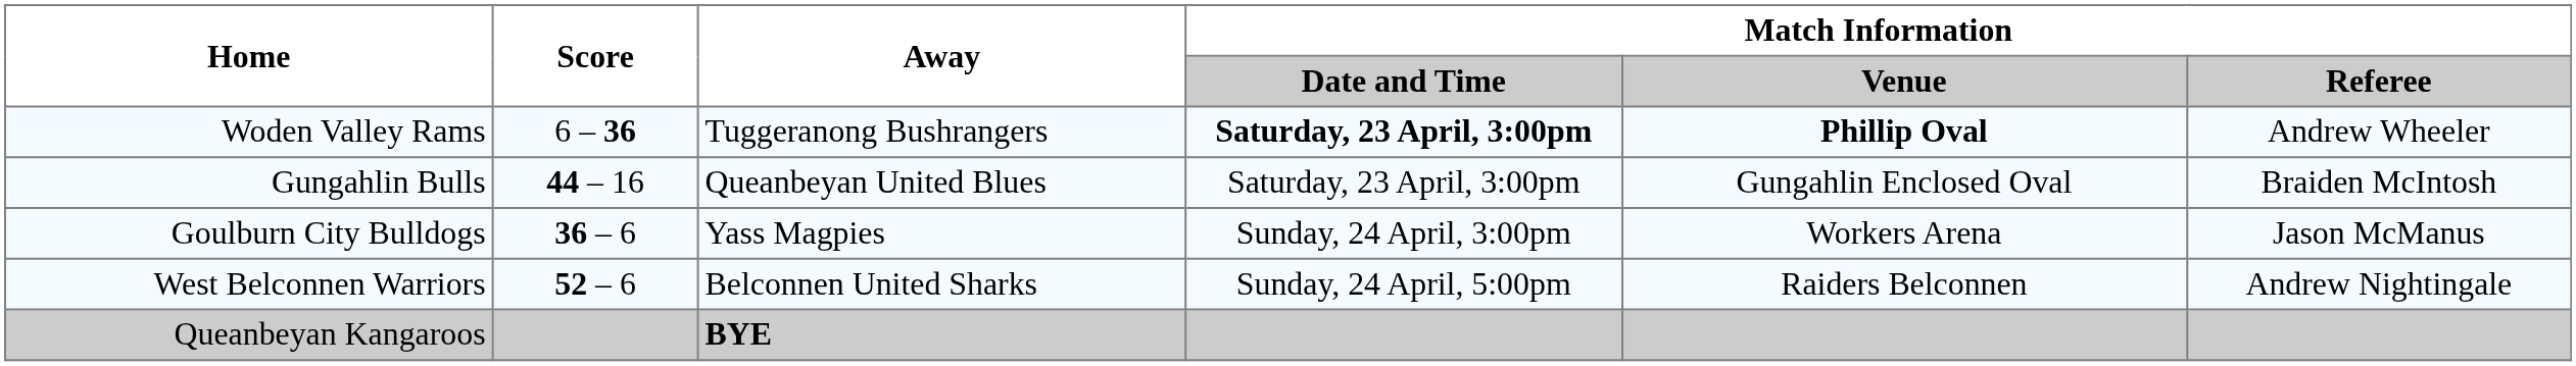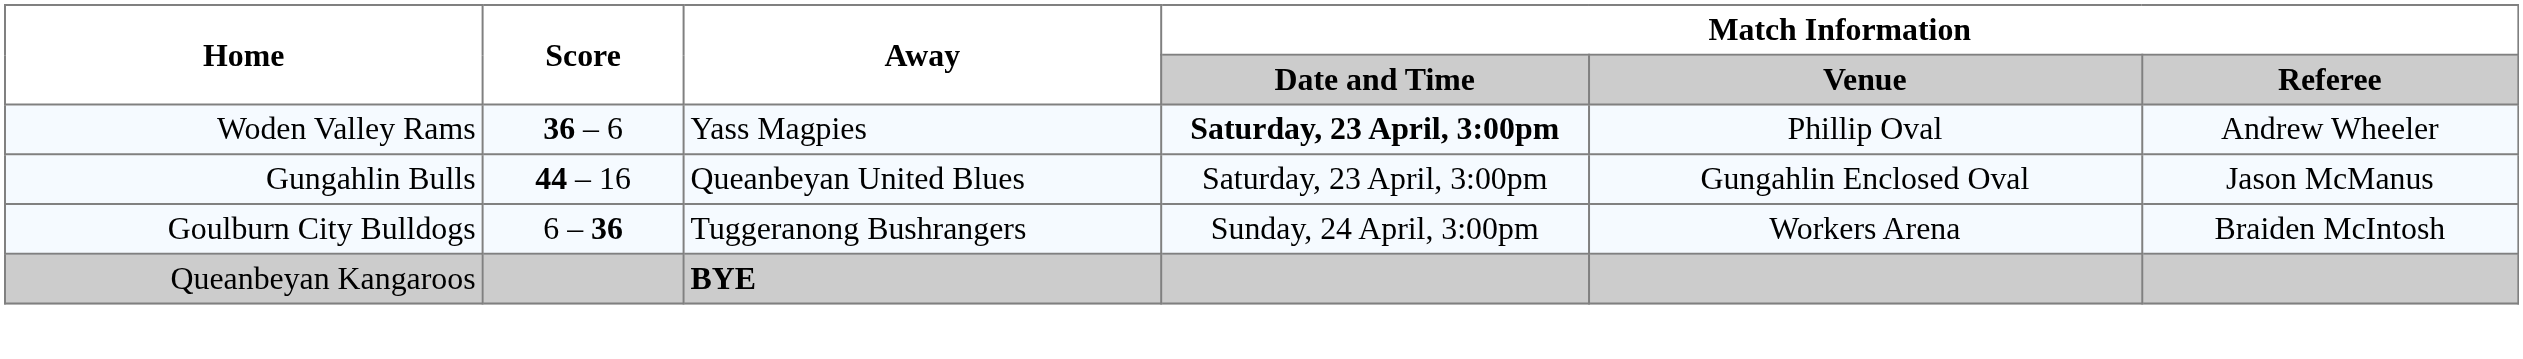Woden Valley Rams | Score: 6 – 36 -> 36 – 6
Woden Valley Rams | Away: Tuggeranong Bushrangers -> Yass Magpies
Woden Valley Rams | Match Information / Venue: bold -> normal
Gungahlin Bulls | Match Information / Referee: Braiden McIntosh -> Jason McManus
Goulburn City Bulldogs | Score: 36 – 6 -> 6 – 36
Goulburn City Bulldogs | Away: Yass Magpies -> Tuggeranong Bushrangers
Goulburn City Bulldogs | Match Information / Referee: Jason McManus -> Braiden McIntosh
- row: West Belconnen Warriors | 52 – 6 | Belconnen United Sharks | Sunday, 24 April, 5:00pm | Raiders Belconnen | Andrew Nightingale
